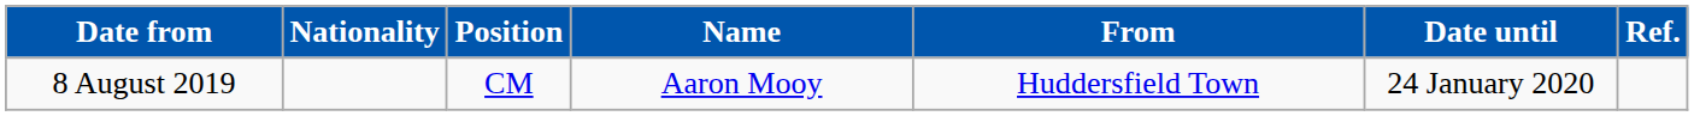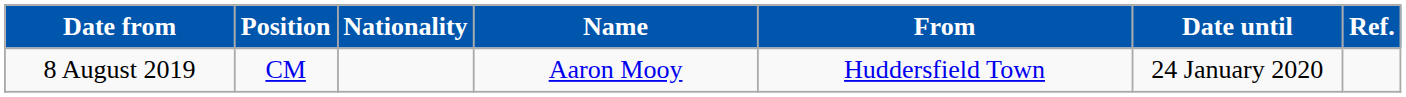columns swapped: Position <-> Nationality
